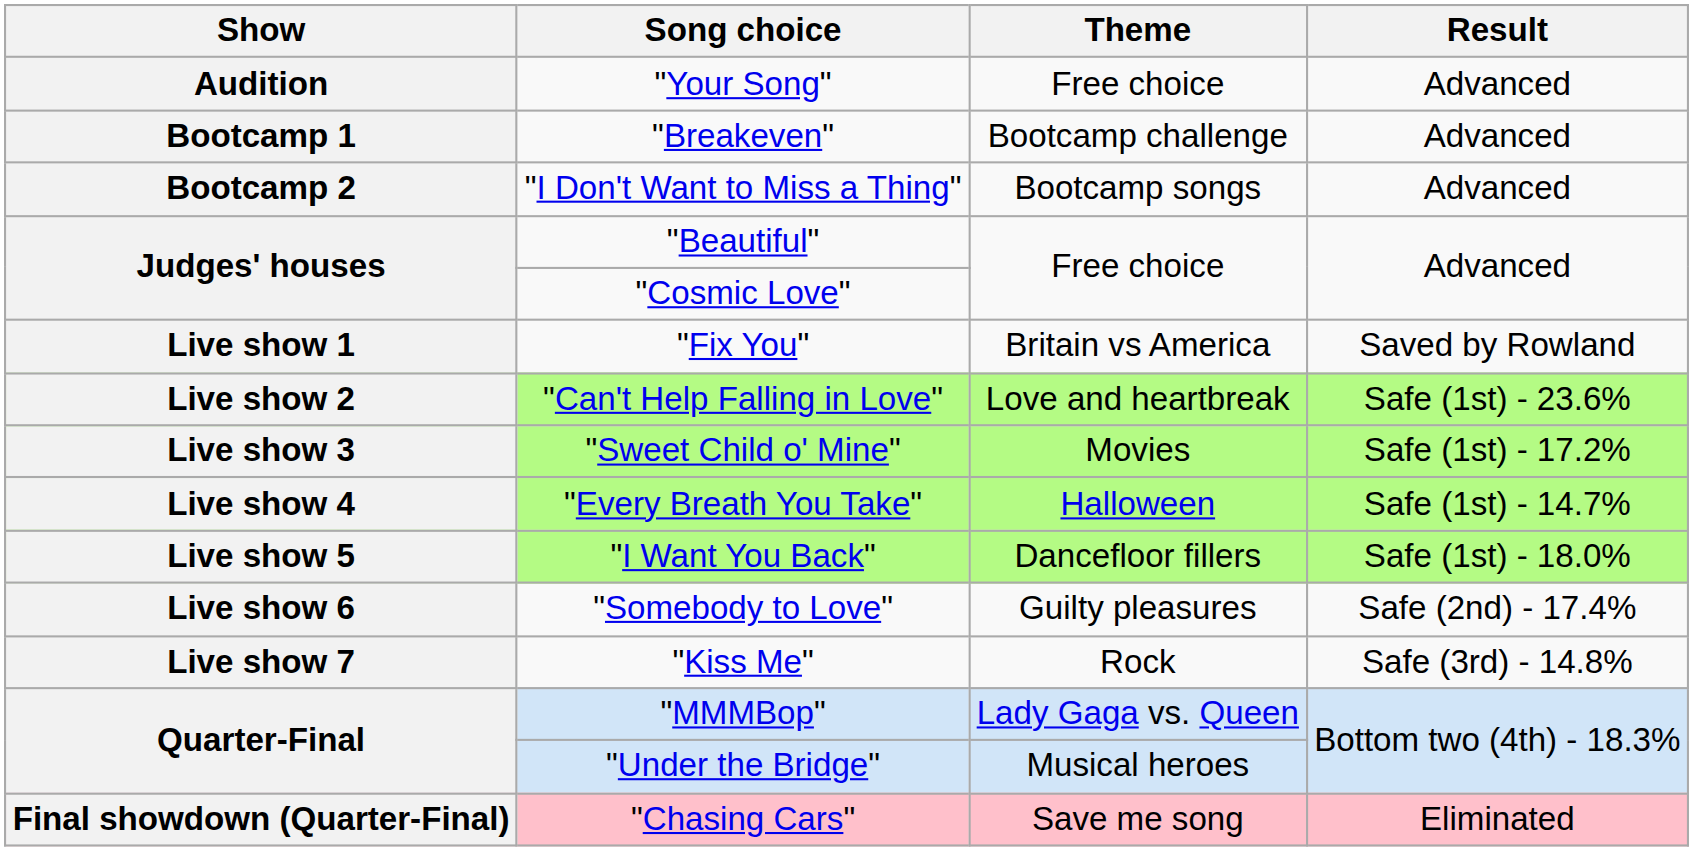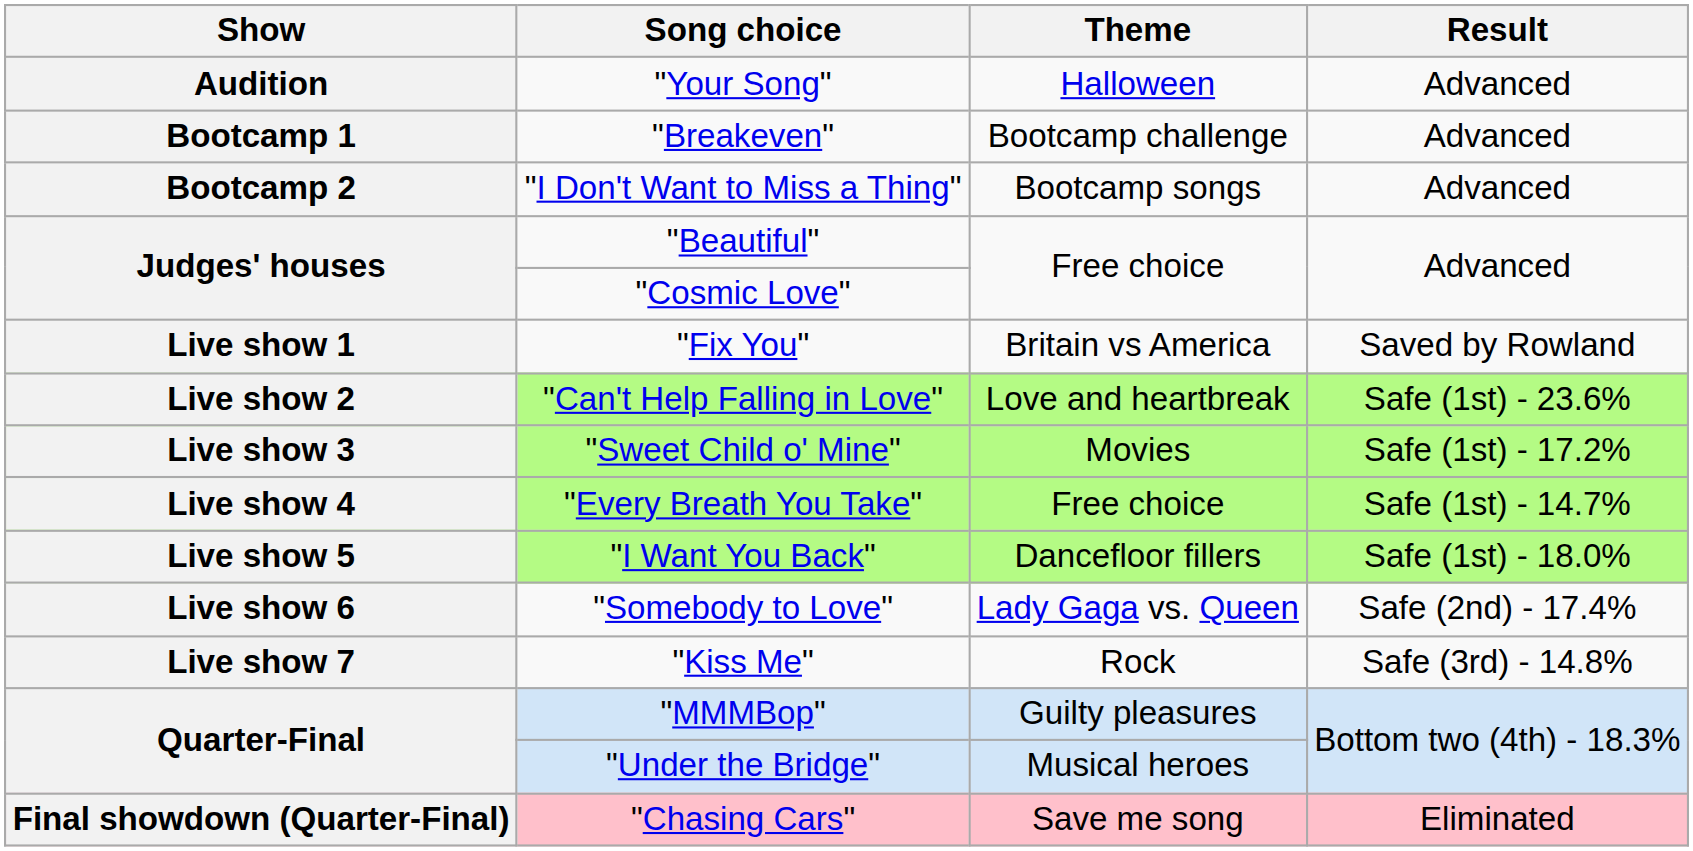"Your Song" | Theme: Free choice -> Halloween
"Every Breath You Take" | Theme: Halloween -> Free choice
"Somebody to Love" | Theme: Guilty pleasures -> Lady Gaga vs. Queen
"MMMBop" | Theme: Lady Gaga vs. Queen -> Guilty pleasures
